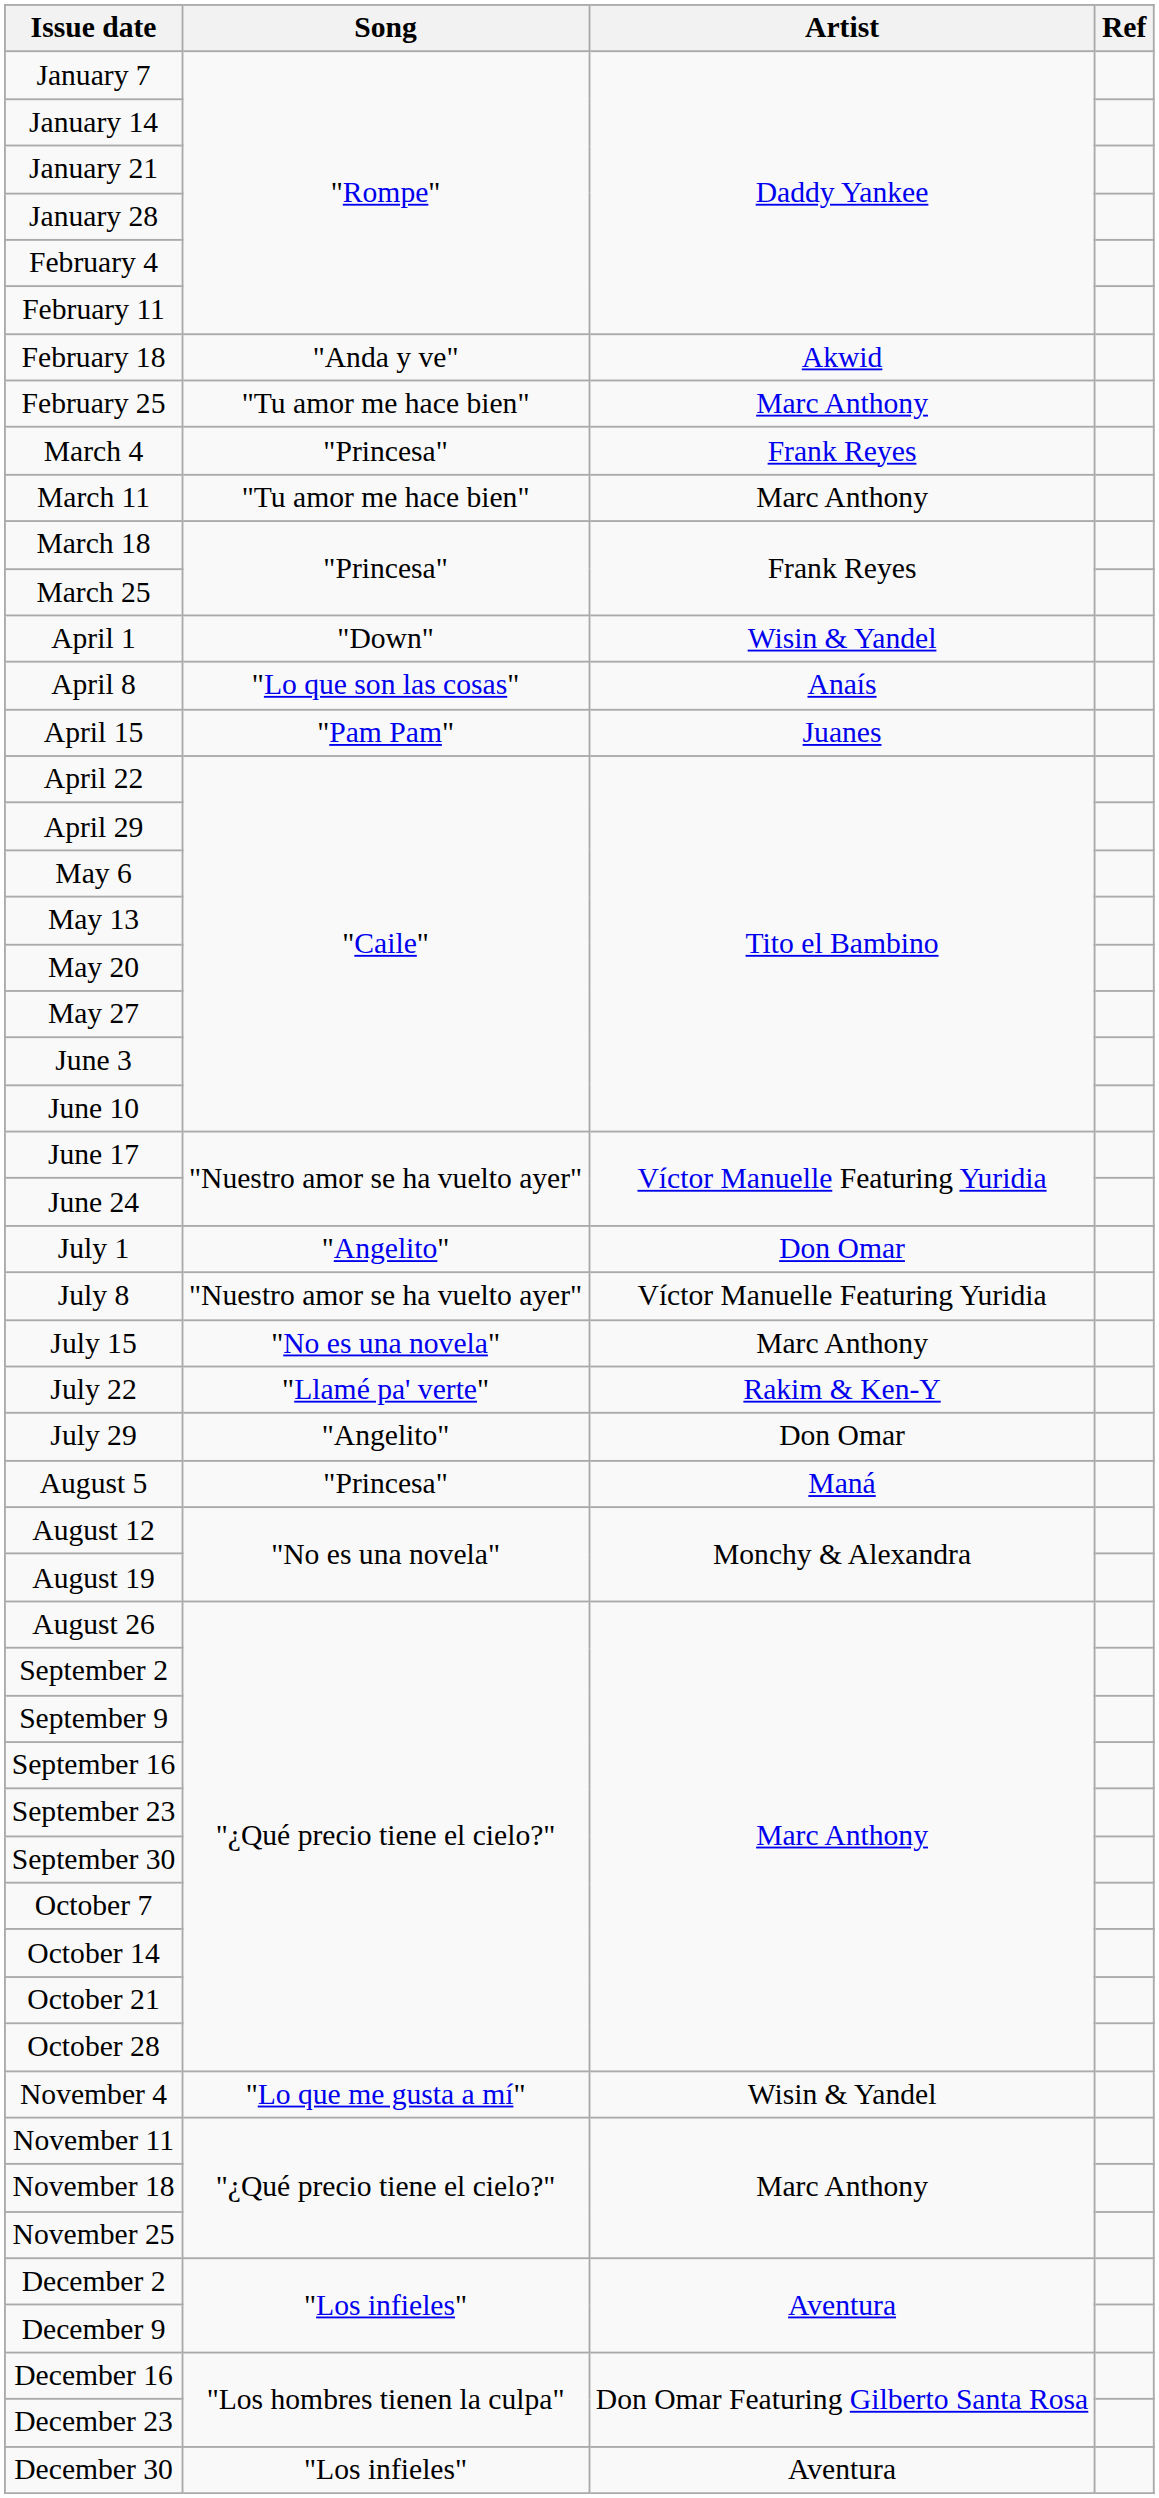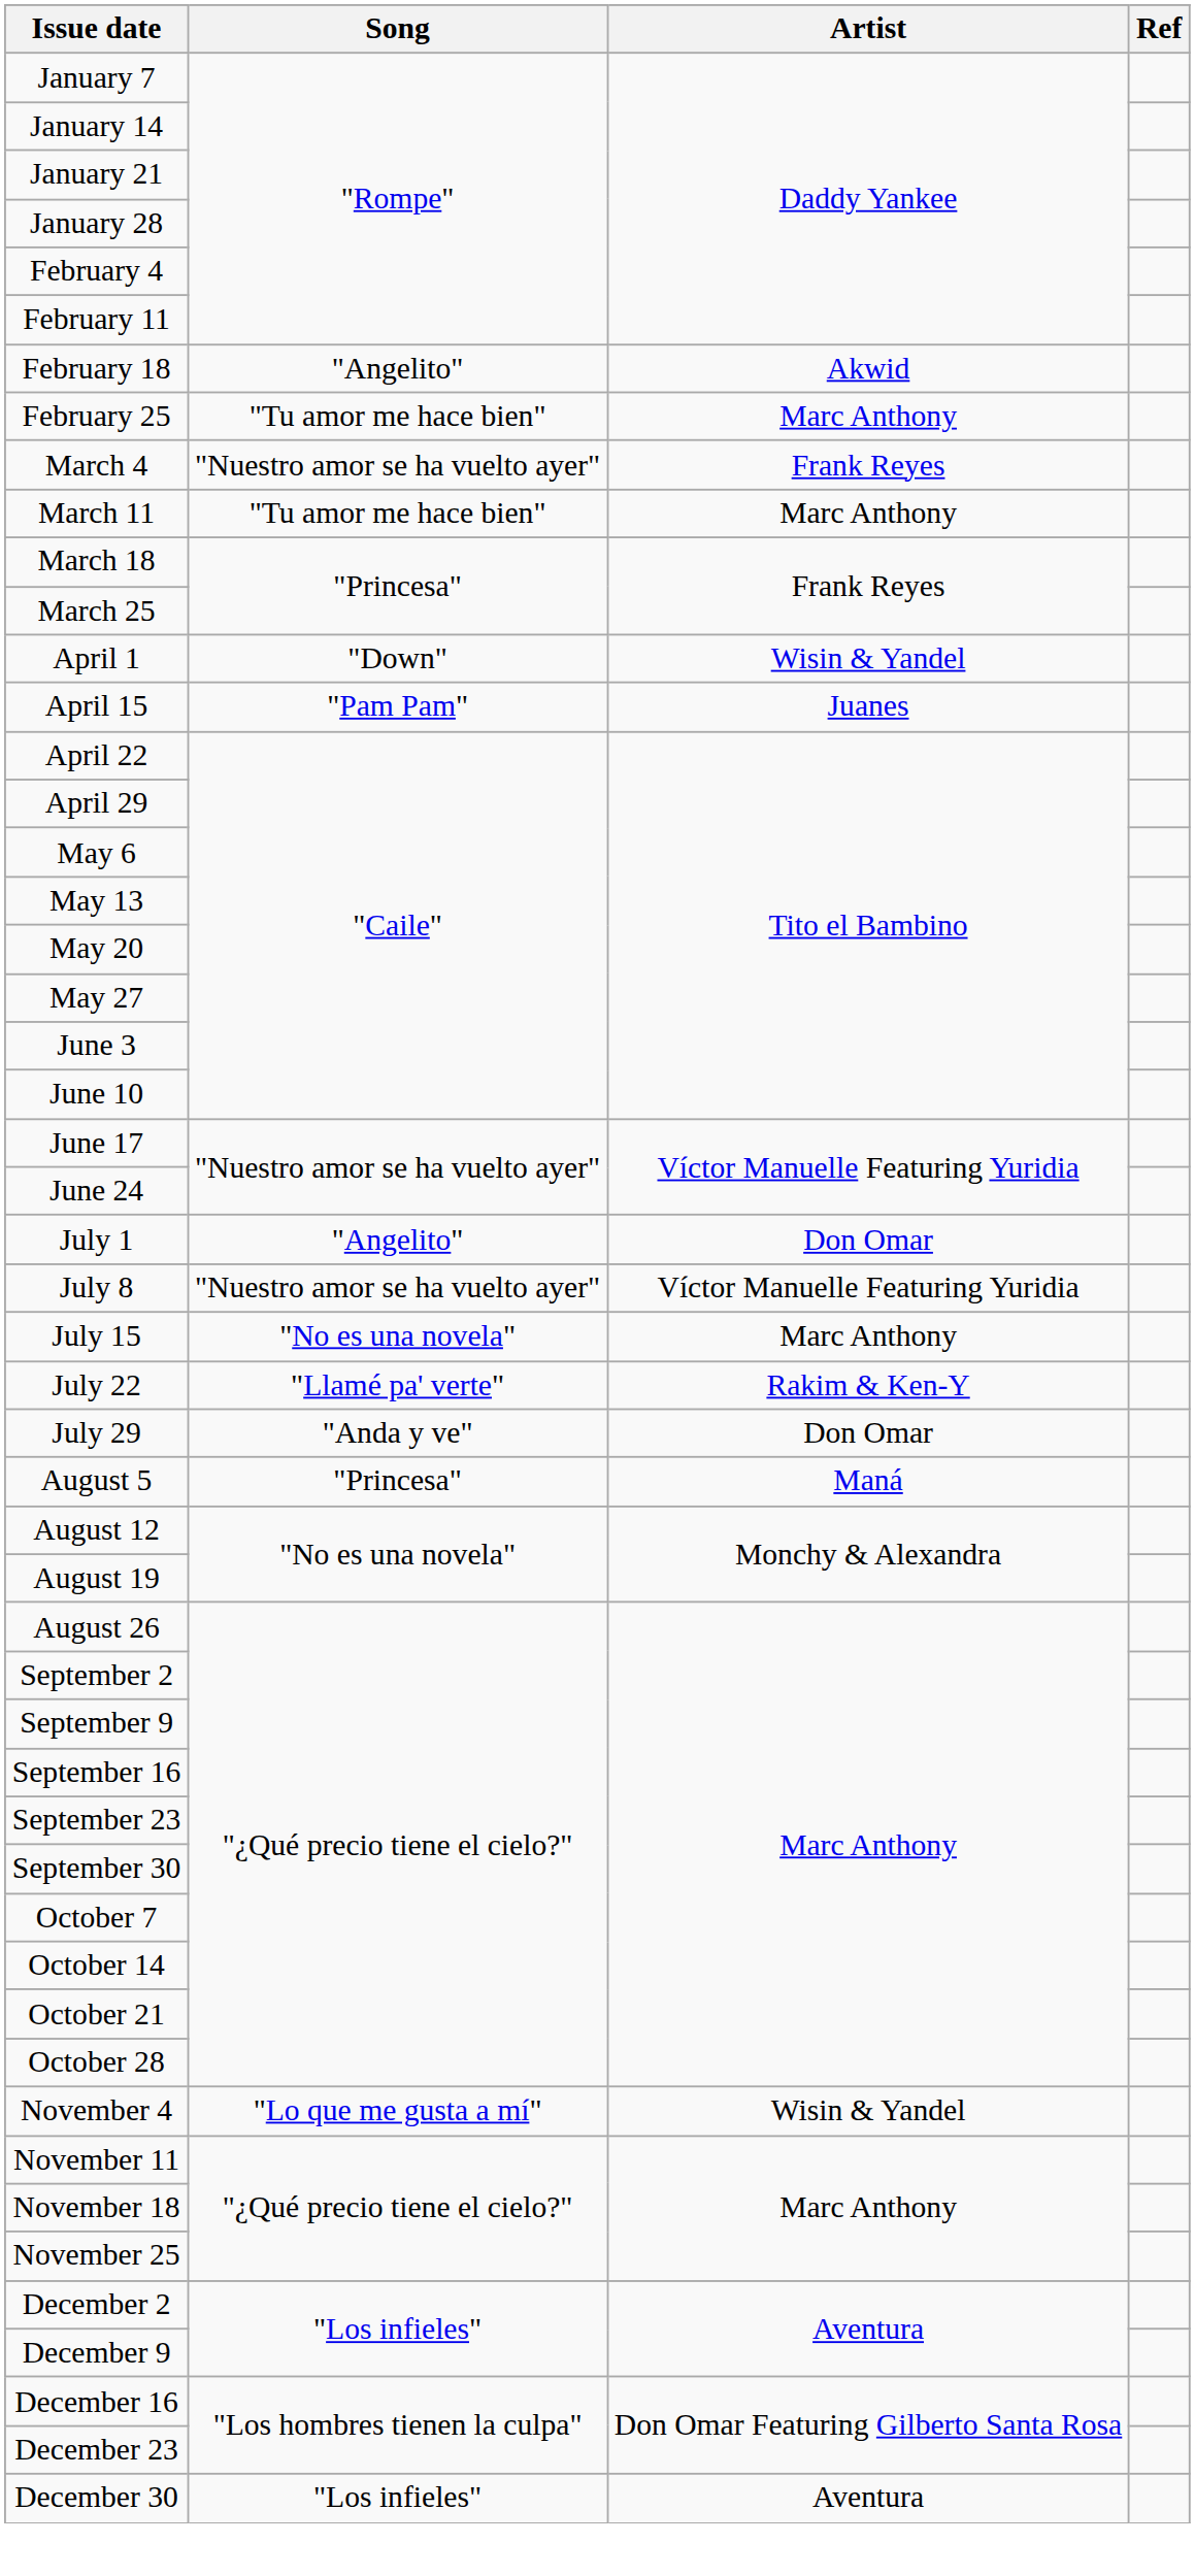February 18 | Song: "Anda y ve" -> "Angelito"
March 4 | Song: "Princesa" -> "Nuestro amor se ha vuelto ayer"
- row: April 8 | "Lo que son las cosas" | Anaís
July 29 | Song: "Angelito" -> "Anda y ve"
